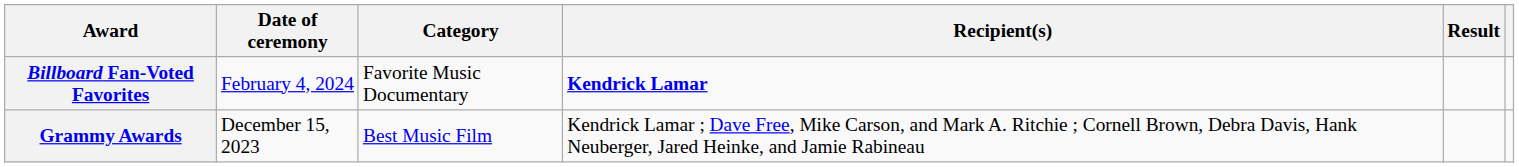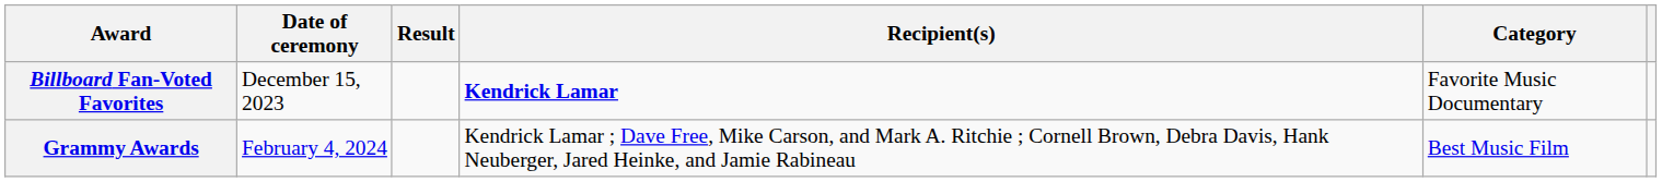columns swapped: Category <-> Result
Billboard Fan-Voted Favorites | Date of ceremony: February 4, 2024 -> December 15, 2023
Grammy Awards | Date of ceremony: December 15, 2023 -> February 4, 2024
